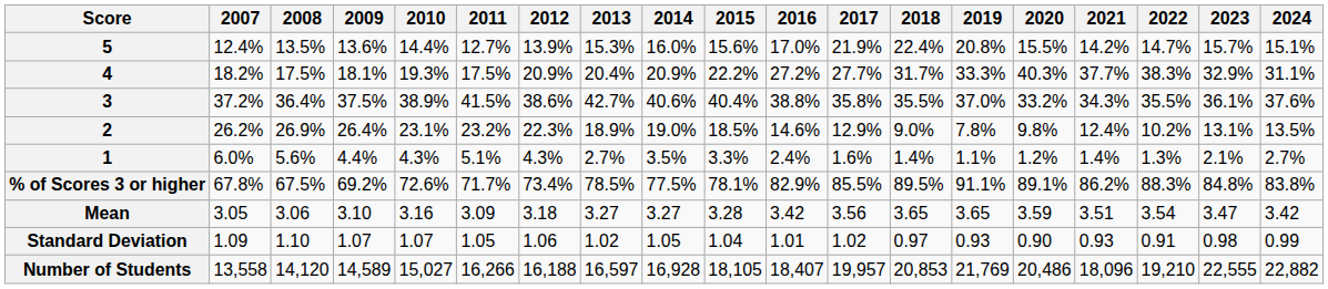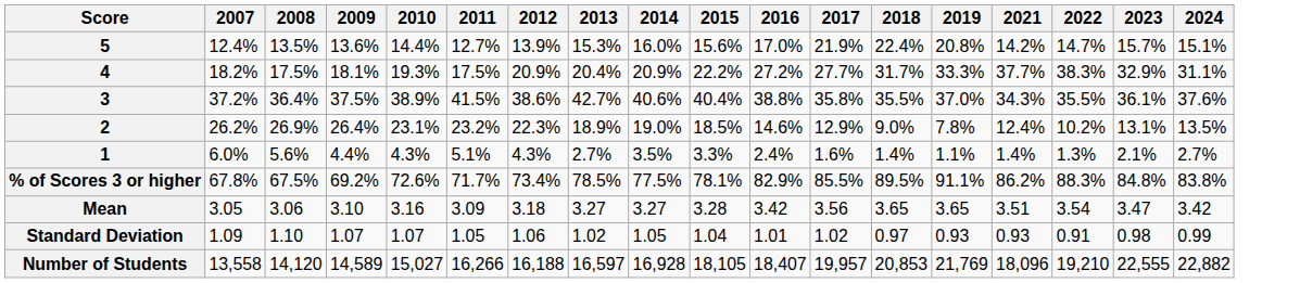- column: 2020 | 15.5% | 40.3% | 33.2% | 9.8% | 1.2% | 89.1% | 3.59 | 0.90 | 20,486
